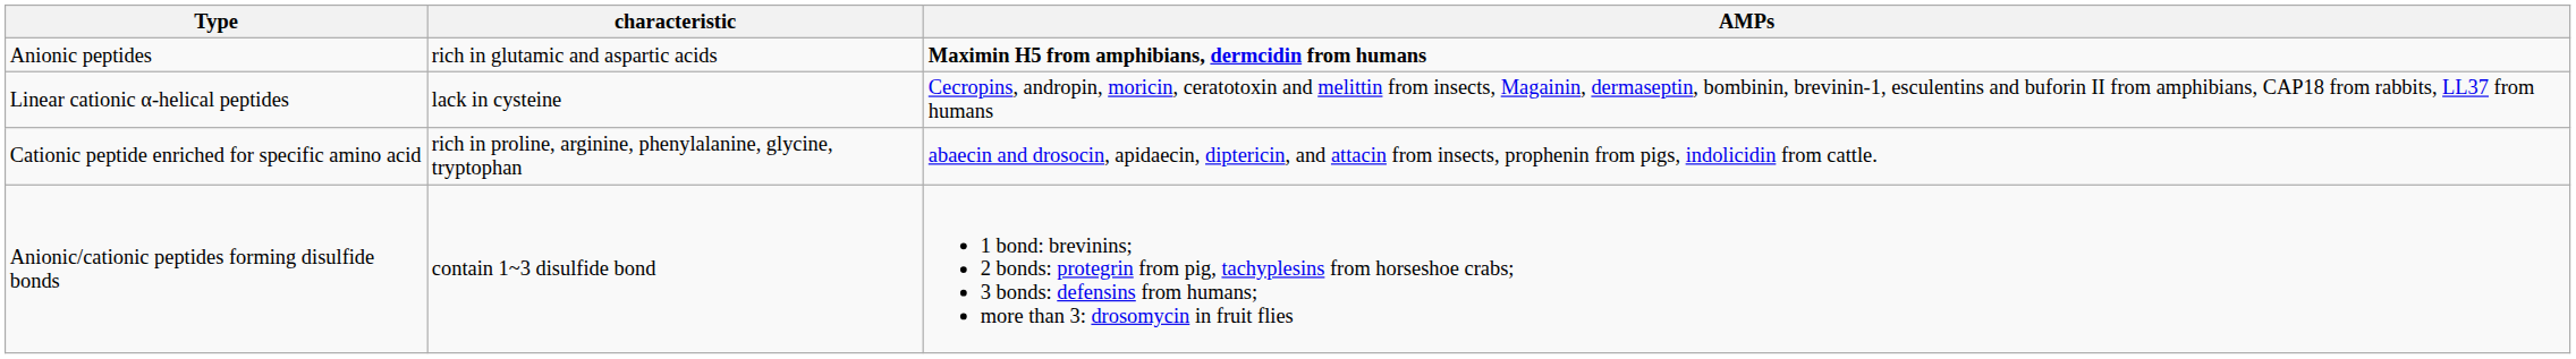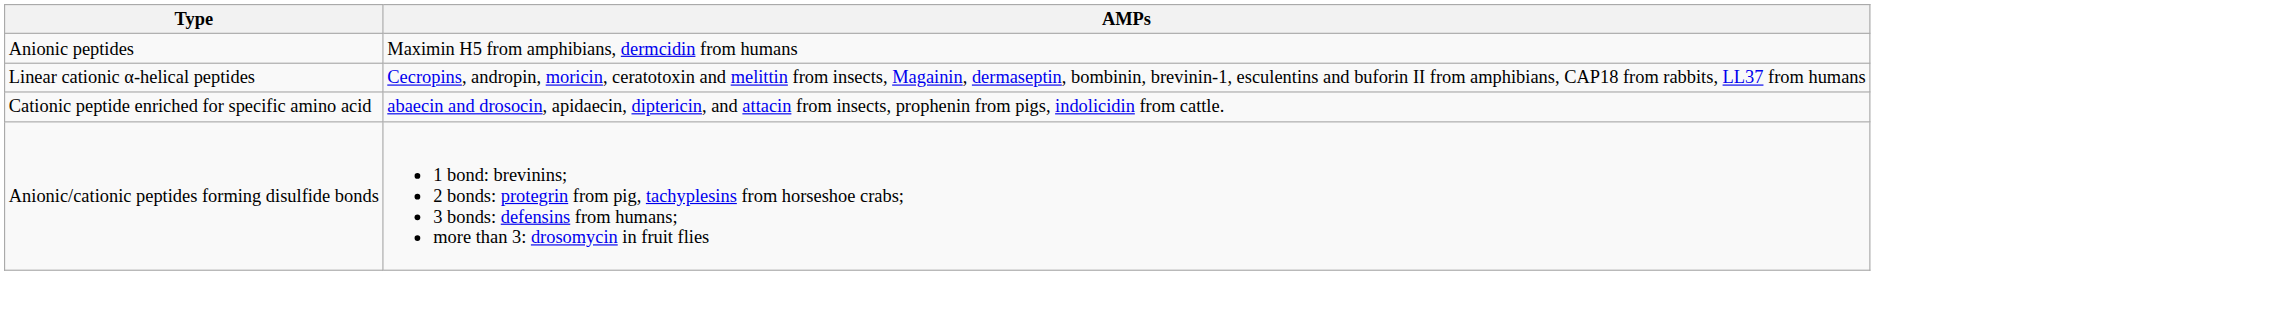- column: characteristic | rich in glutamic and aspartic acids | lack in cysteine | rich in proline, arginine, phenylalanine, glycine, tryptophan | contain 1~3 disulfide bond
Anionic peptides | AMPs: bold -> normal
